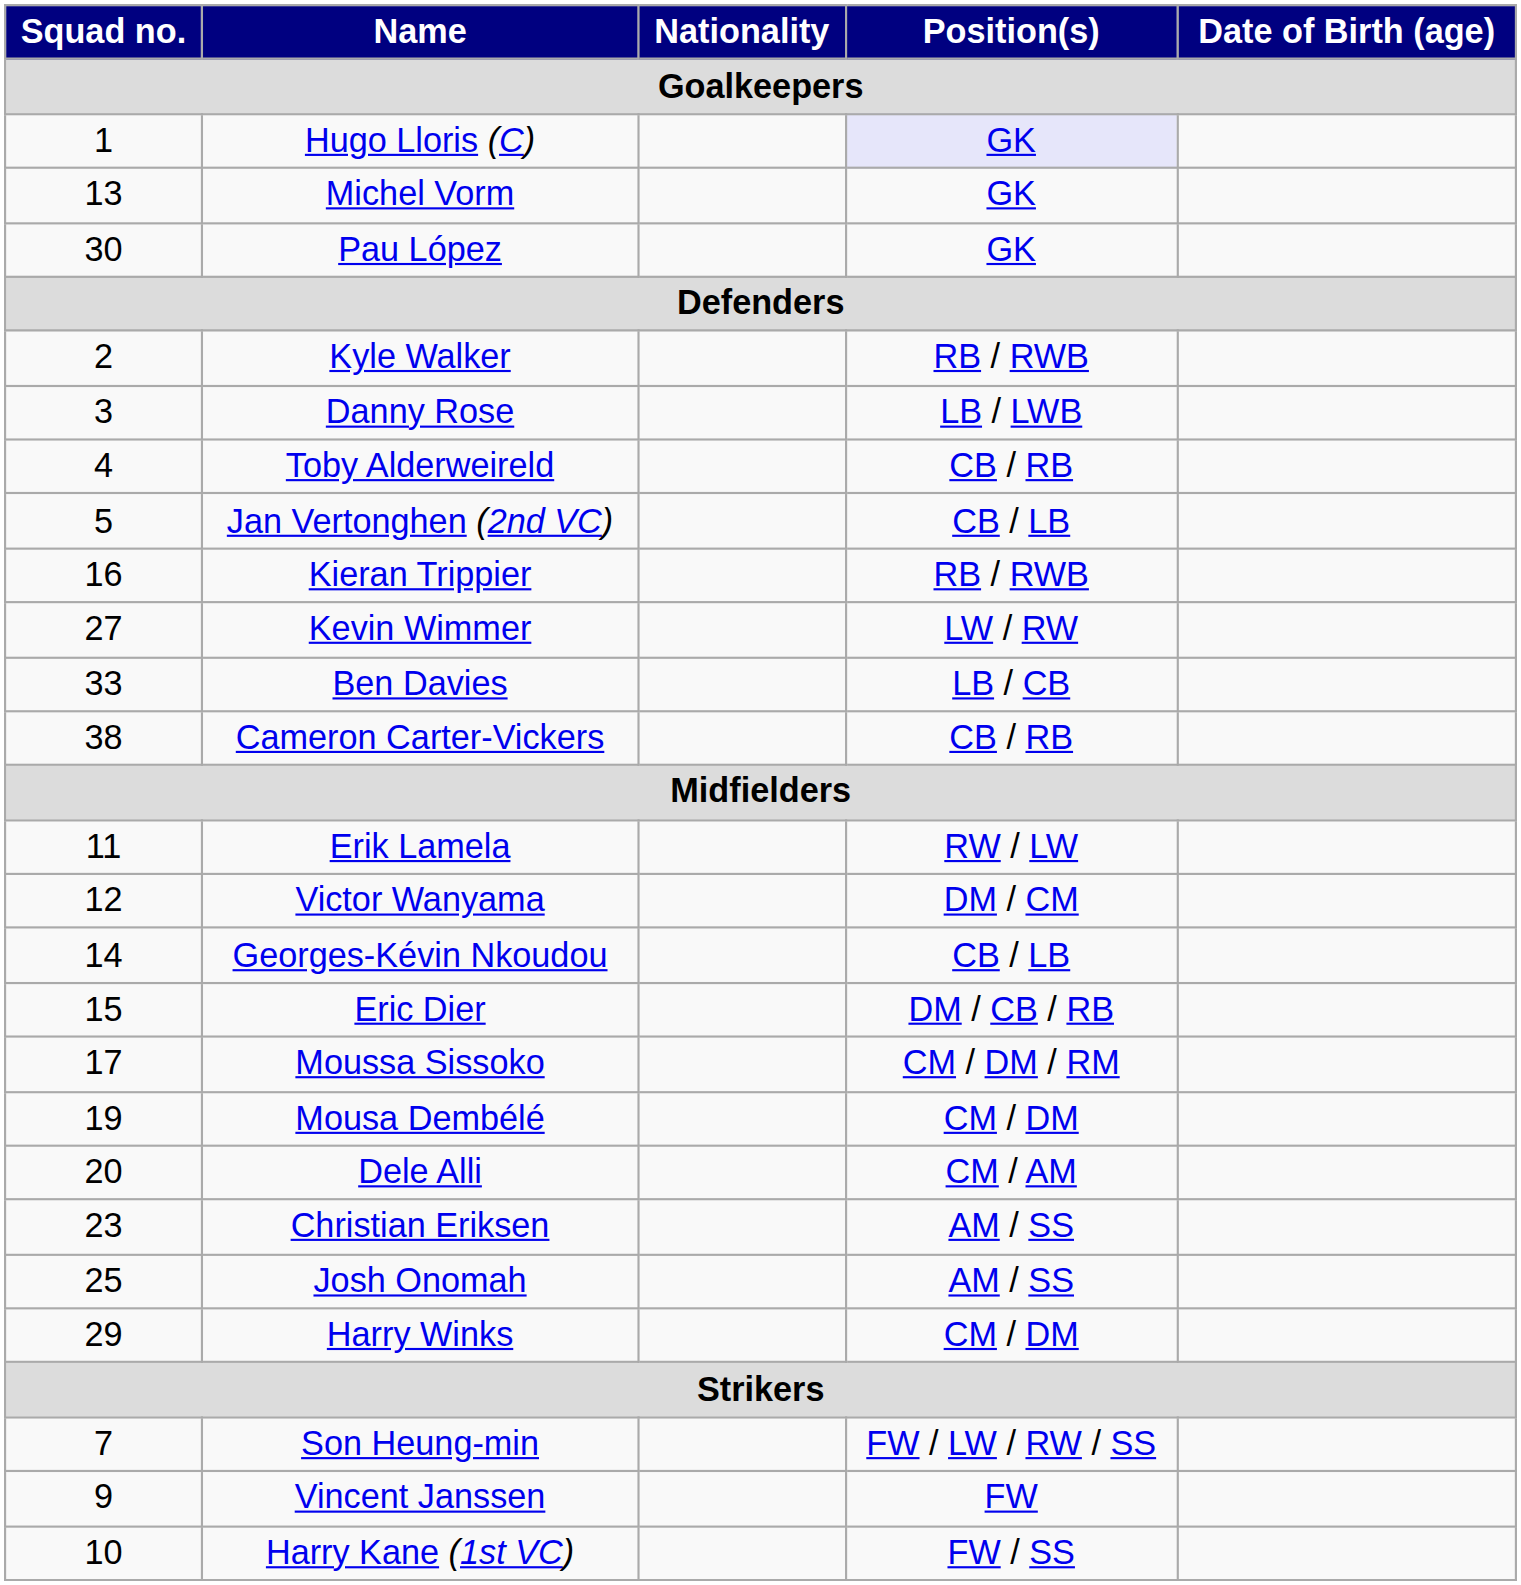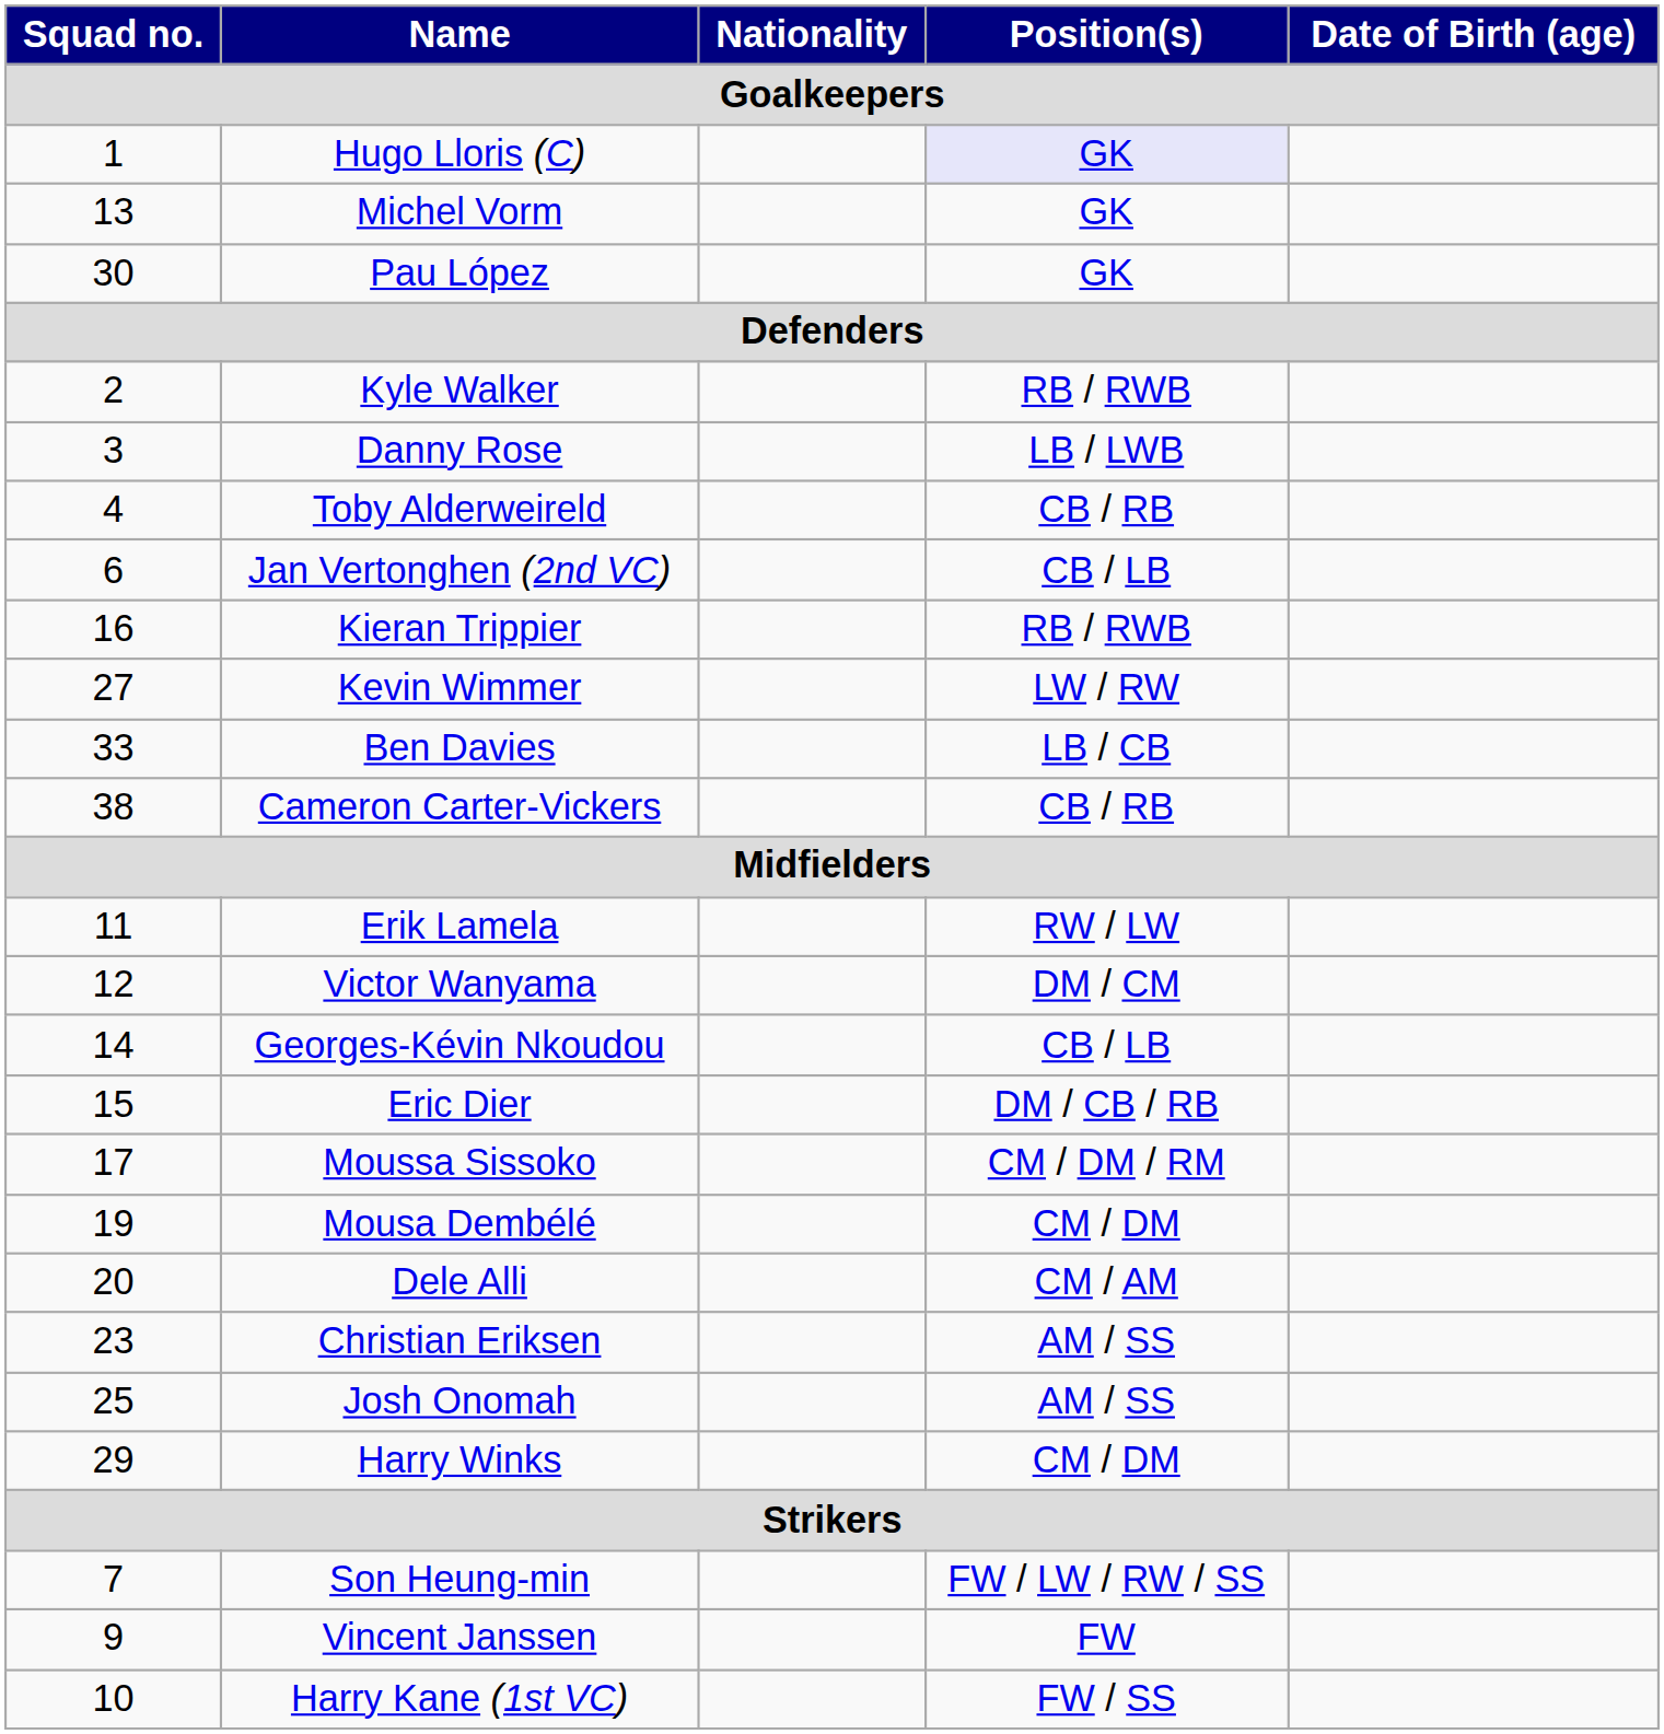Jan Vertonghen (2nd VC) | Squad no. / Goalkeepers: 5 -> 6
